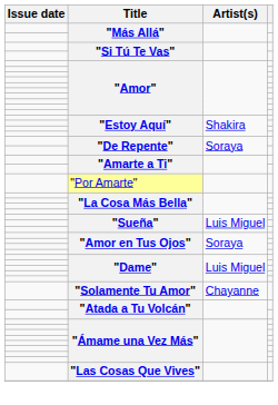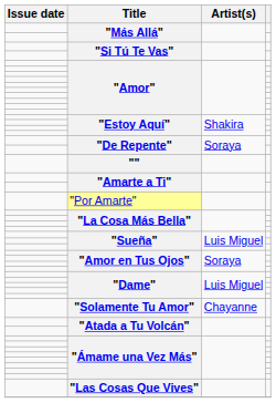+ row: ""
